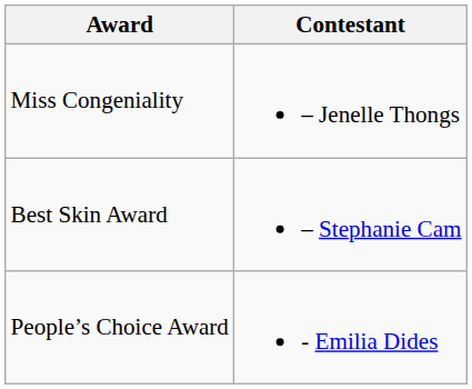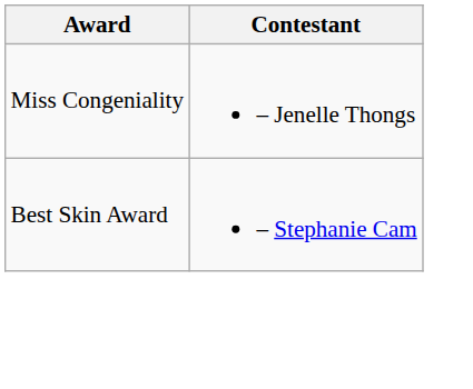- row: People’s Choice Award | - Emilia Dides
